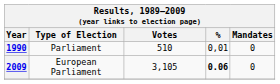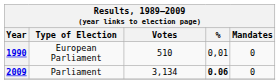1990 | Type of Election: Parliament -> European Parliament
2009 | Type of Election: European Parliament -> Parliament
2009 | Votes: 3,105 -> 3,134
